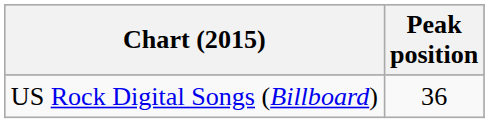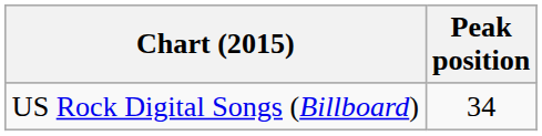US Rock Digital Songs (Billboard) | Peak position: 36 -> 34
